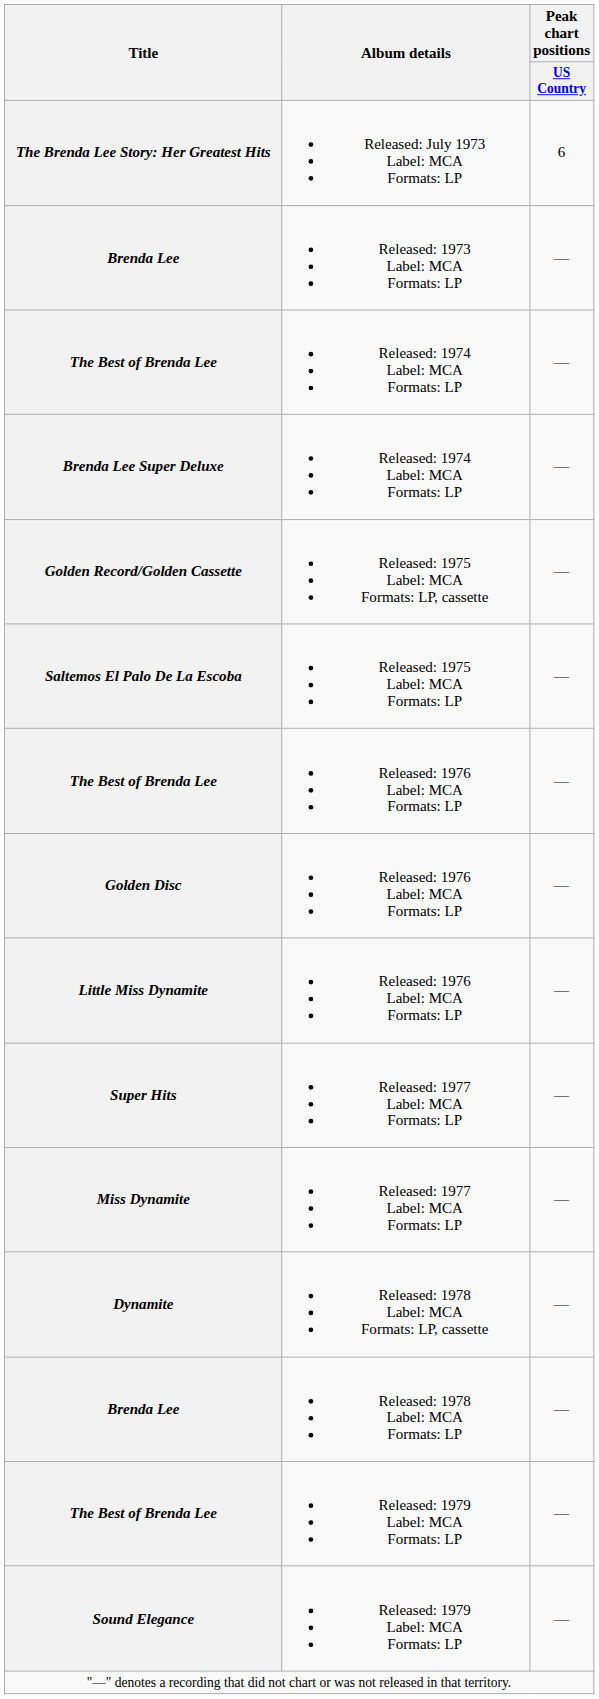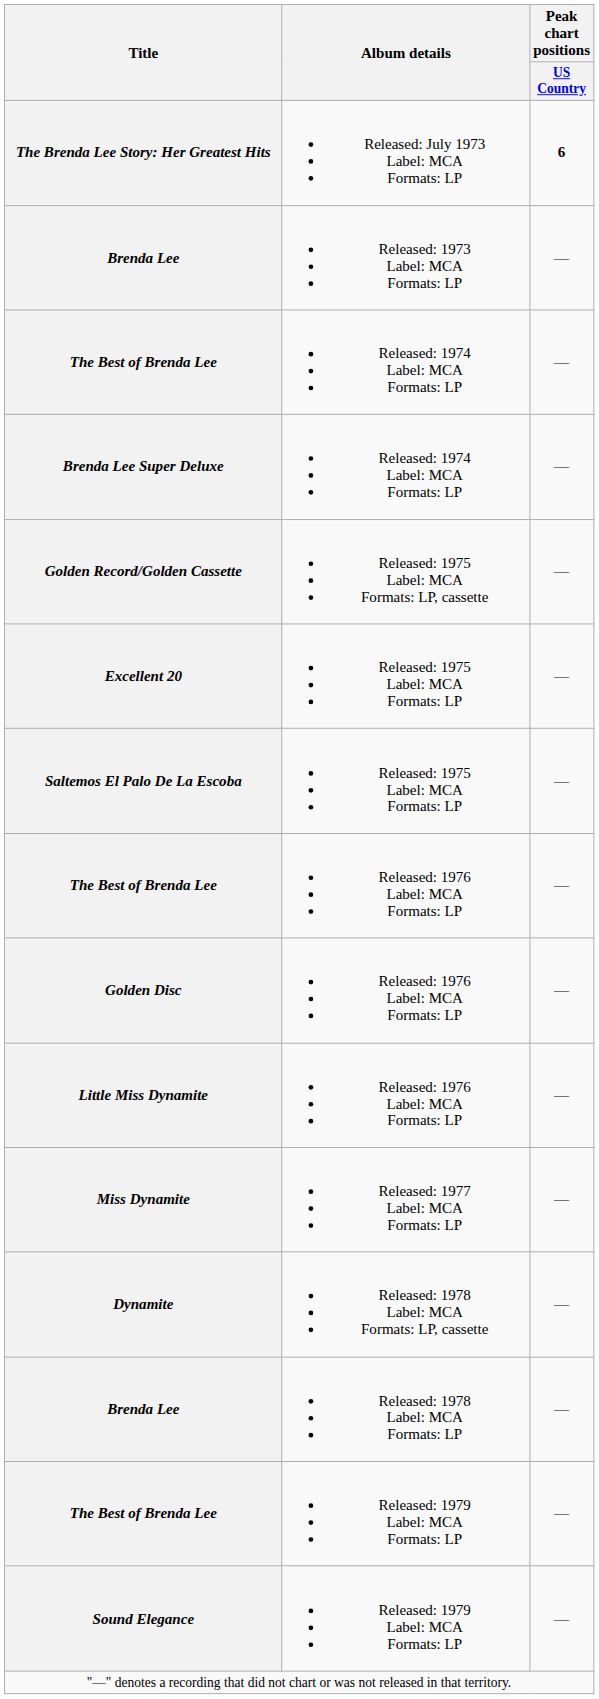The Brenda Lee Story: Her Greatest Hits | Peak chart positions / US Country: normal -> bold
+ row: Excellent 20 | Released: 1975 Label: MCA Formats: LP | —
- row: Super Hits | Released: 1977 Label: MCA Formats: LP | —
